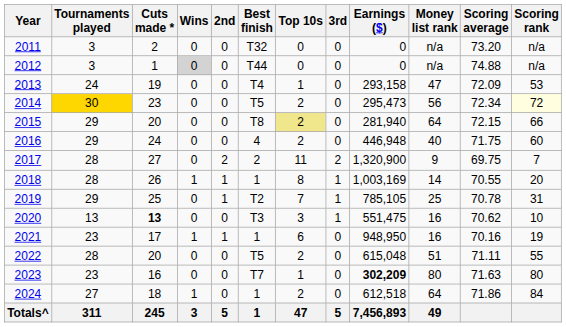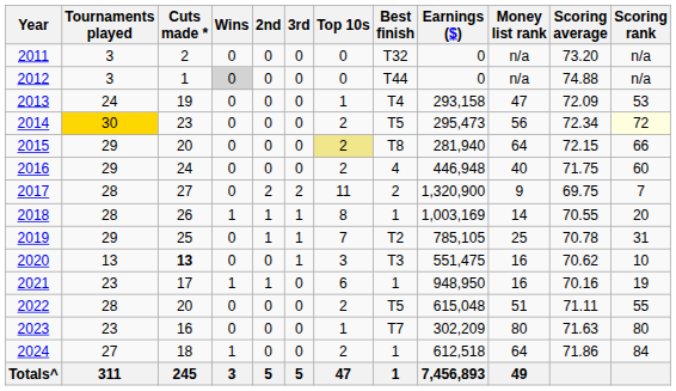columns swapped: 3rd <-> Best finish
2023 | Earnings ($): bold -> normal
